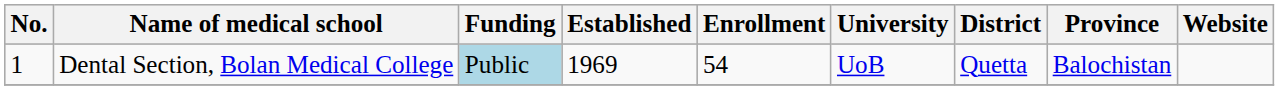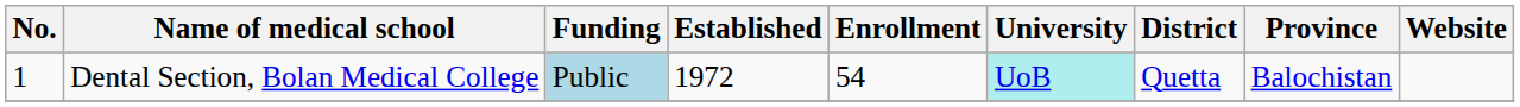Dental Section, Bolan Medical College | Established: 1969 -> 1972
Dental Section, Bolan Medical College | University: no background -> paleturquoise background
